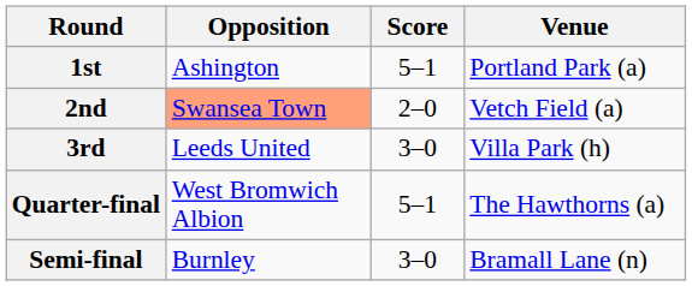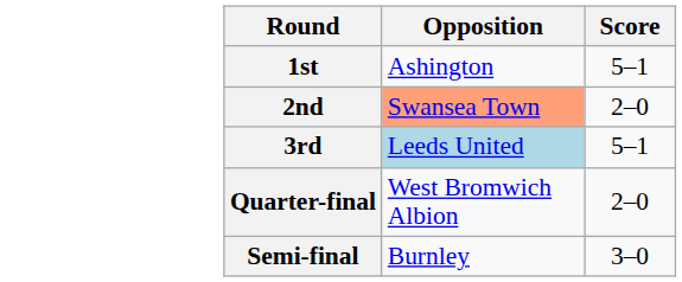- column: Venue | Portland Park (a) | Vetch Field (a) | Villa Park (h) | The Hawthorns (a) | Bramall Lane (n)
3rd | Opposition: no background -> lightblue background
3rd | Score: 3–0 -> 5–1
Quarter-final | Score: 5–1 -> 2–0
